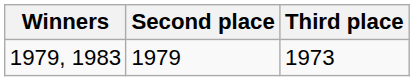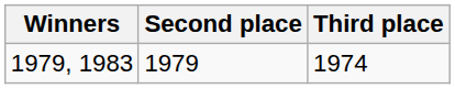1979, 1983 | Third place: 1973 -> 1974
